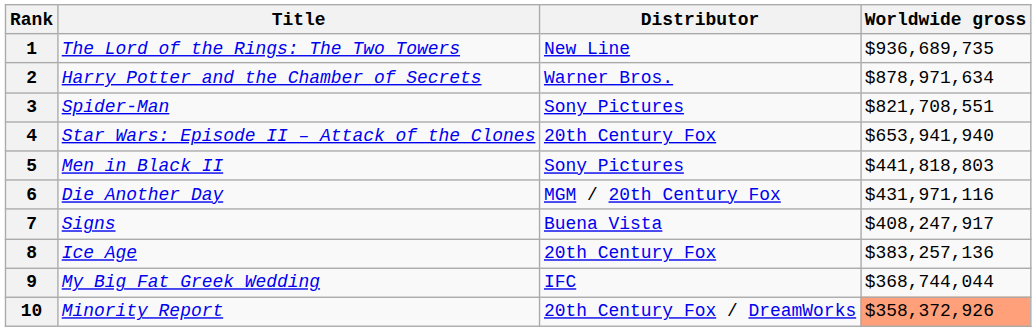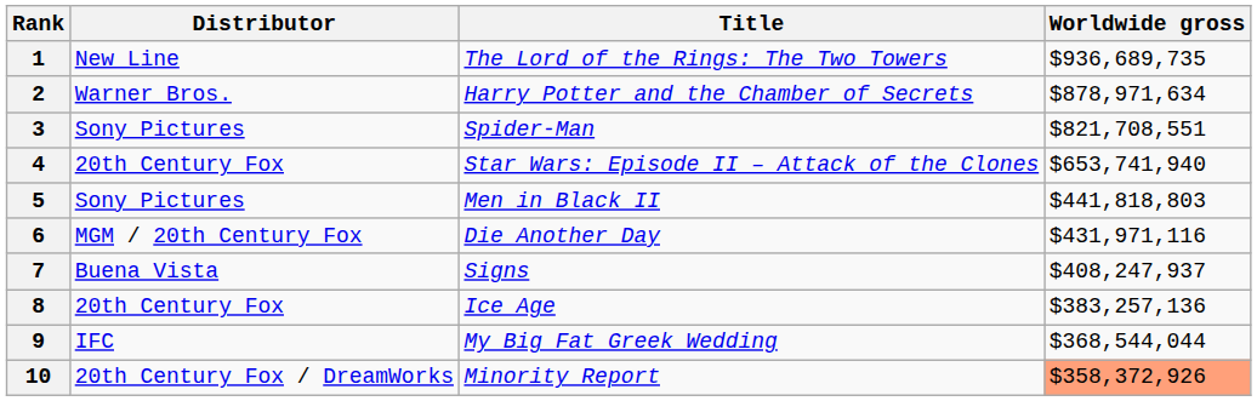columns swapped: Title <-> Distributor
4 | Worldwide gross: $653,941,940 -> $653,741,940
7 | Worldwide gross: $408,247,917 -> $408,247,937
9 | Worldwide gross: $368,744,044 -> $368,544,044
